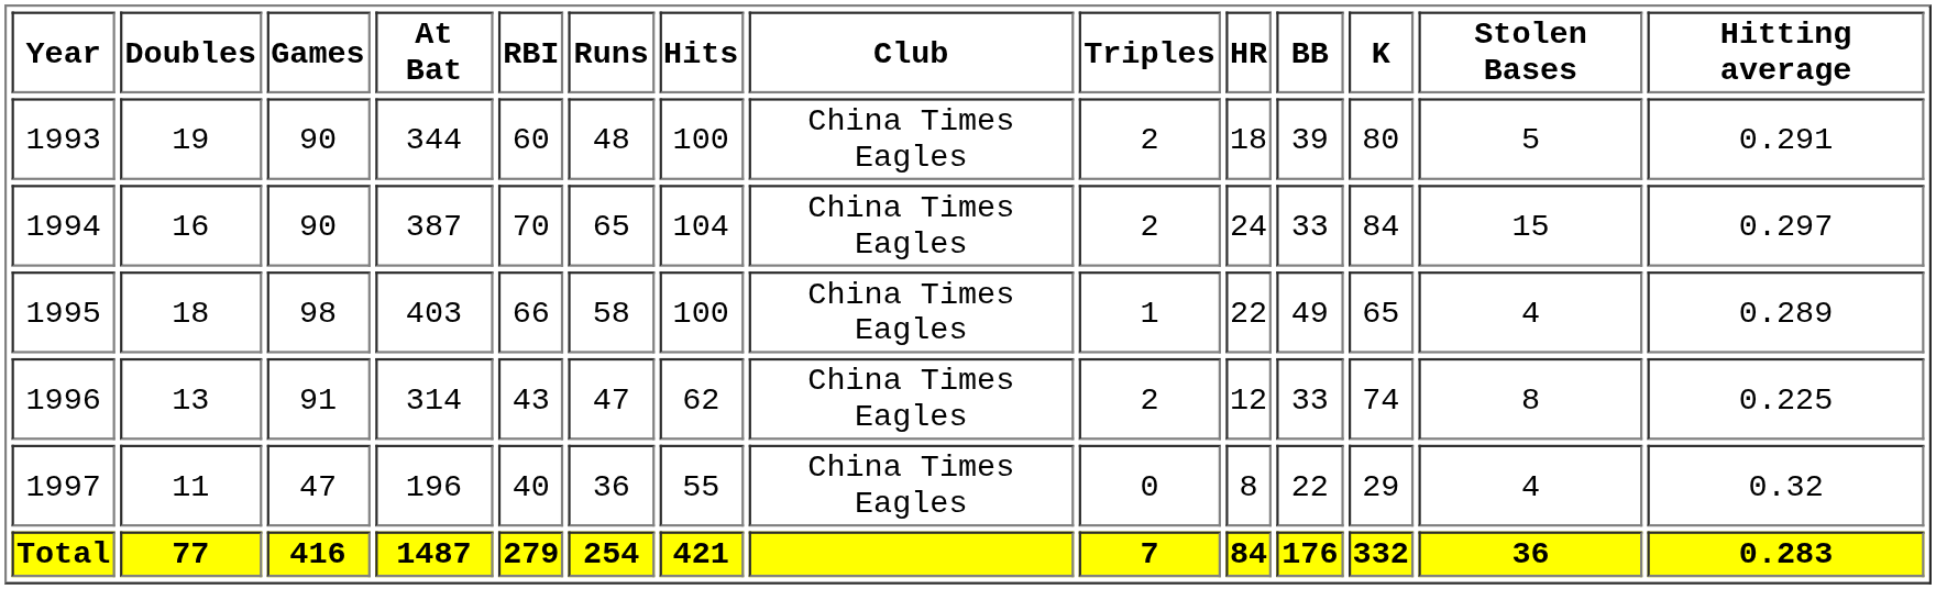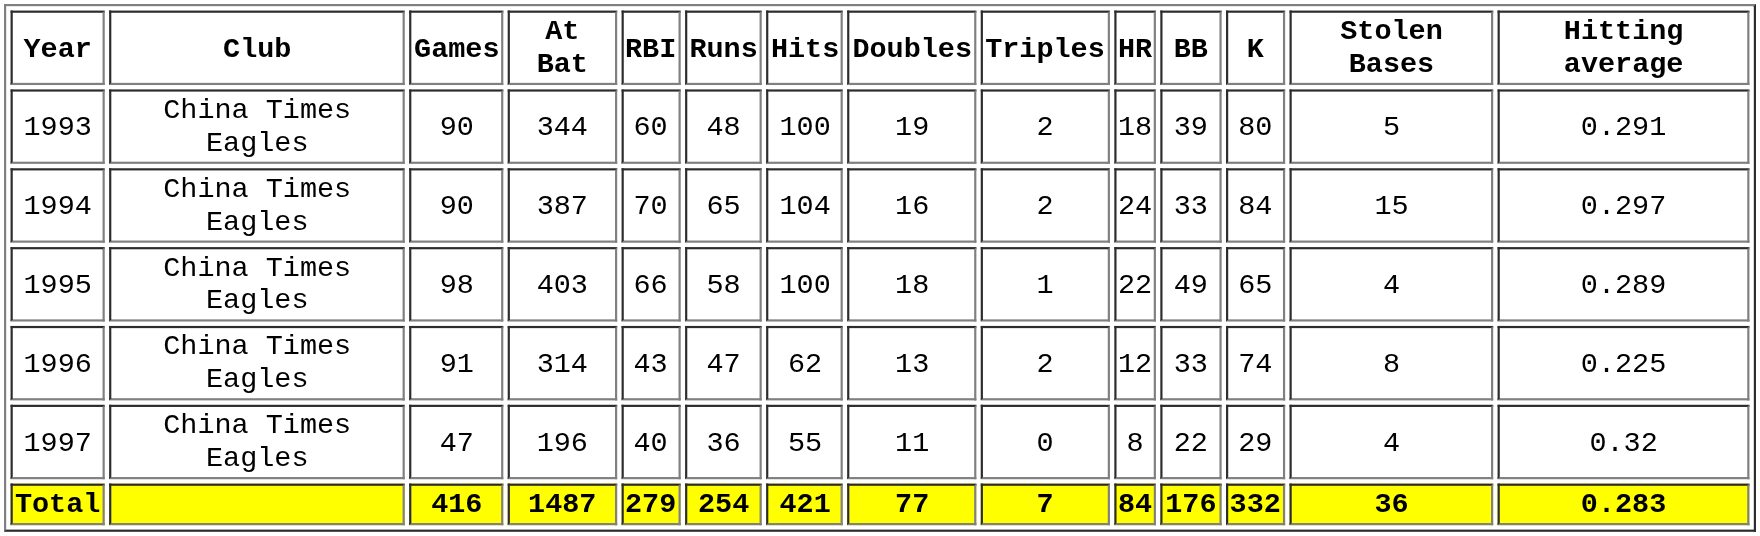columns swapped: Club <-> Doubles
